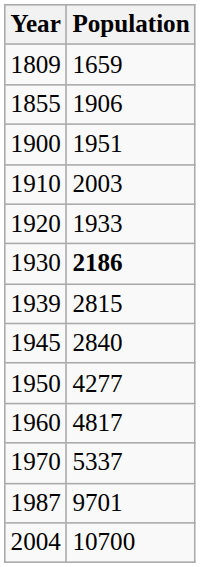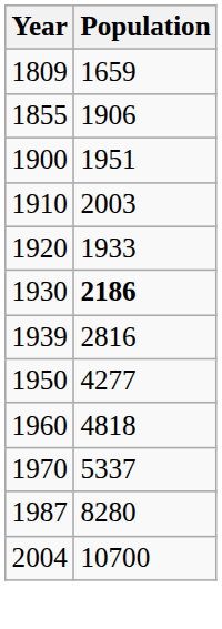1939 | Population: 2815 -> 2816
- row: 1945 | 2840
1960 | Population: 4817 -> 4818
1987 | Population: 9701 -> 8280
